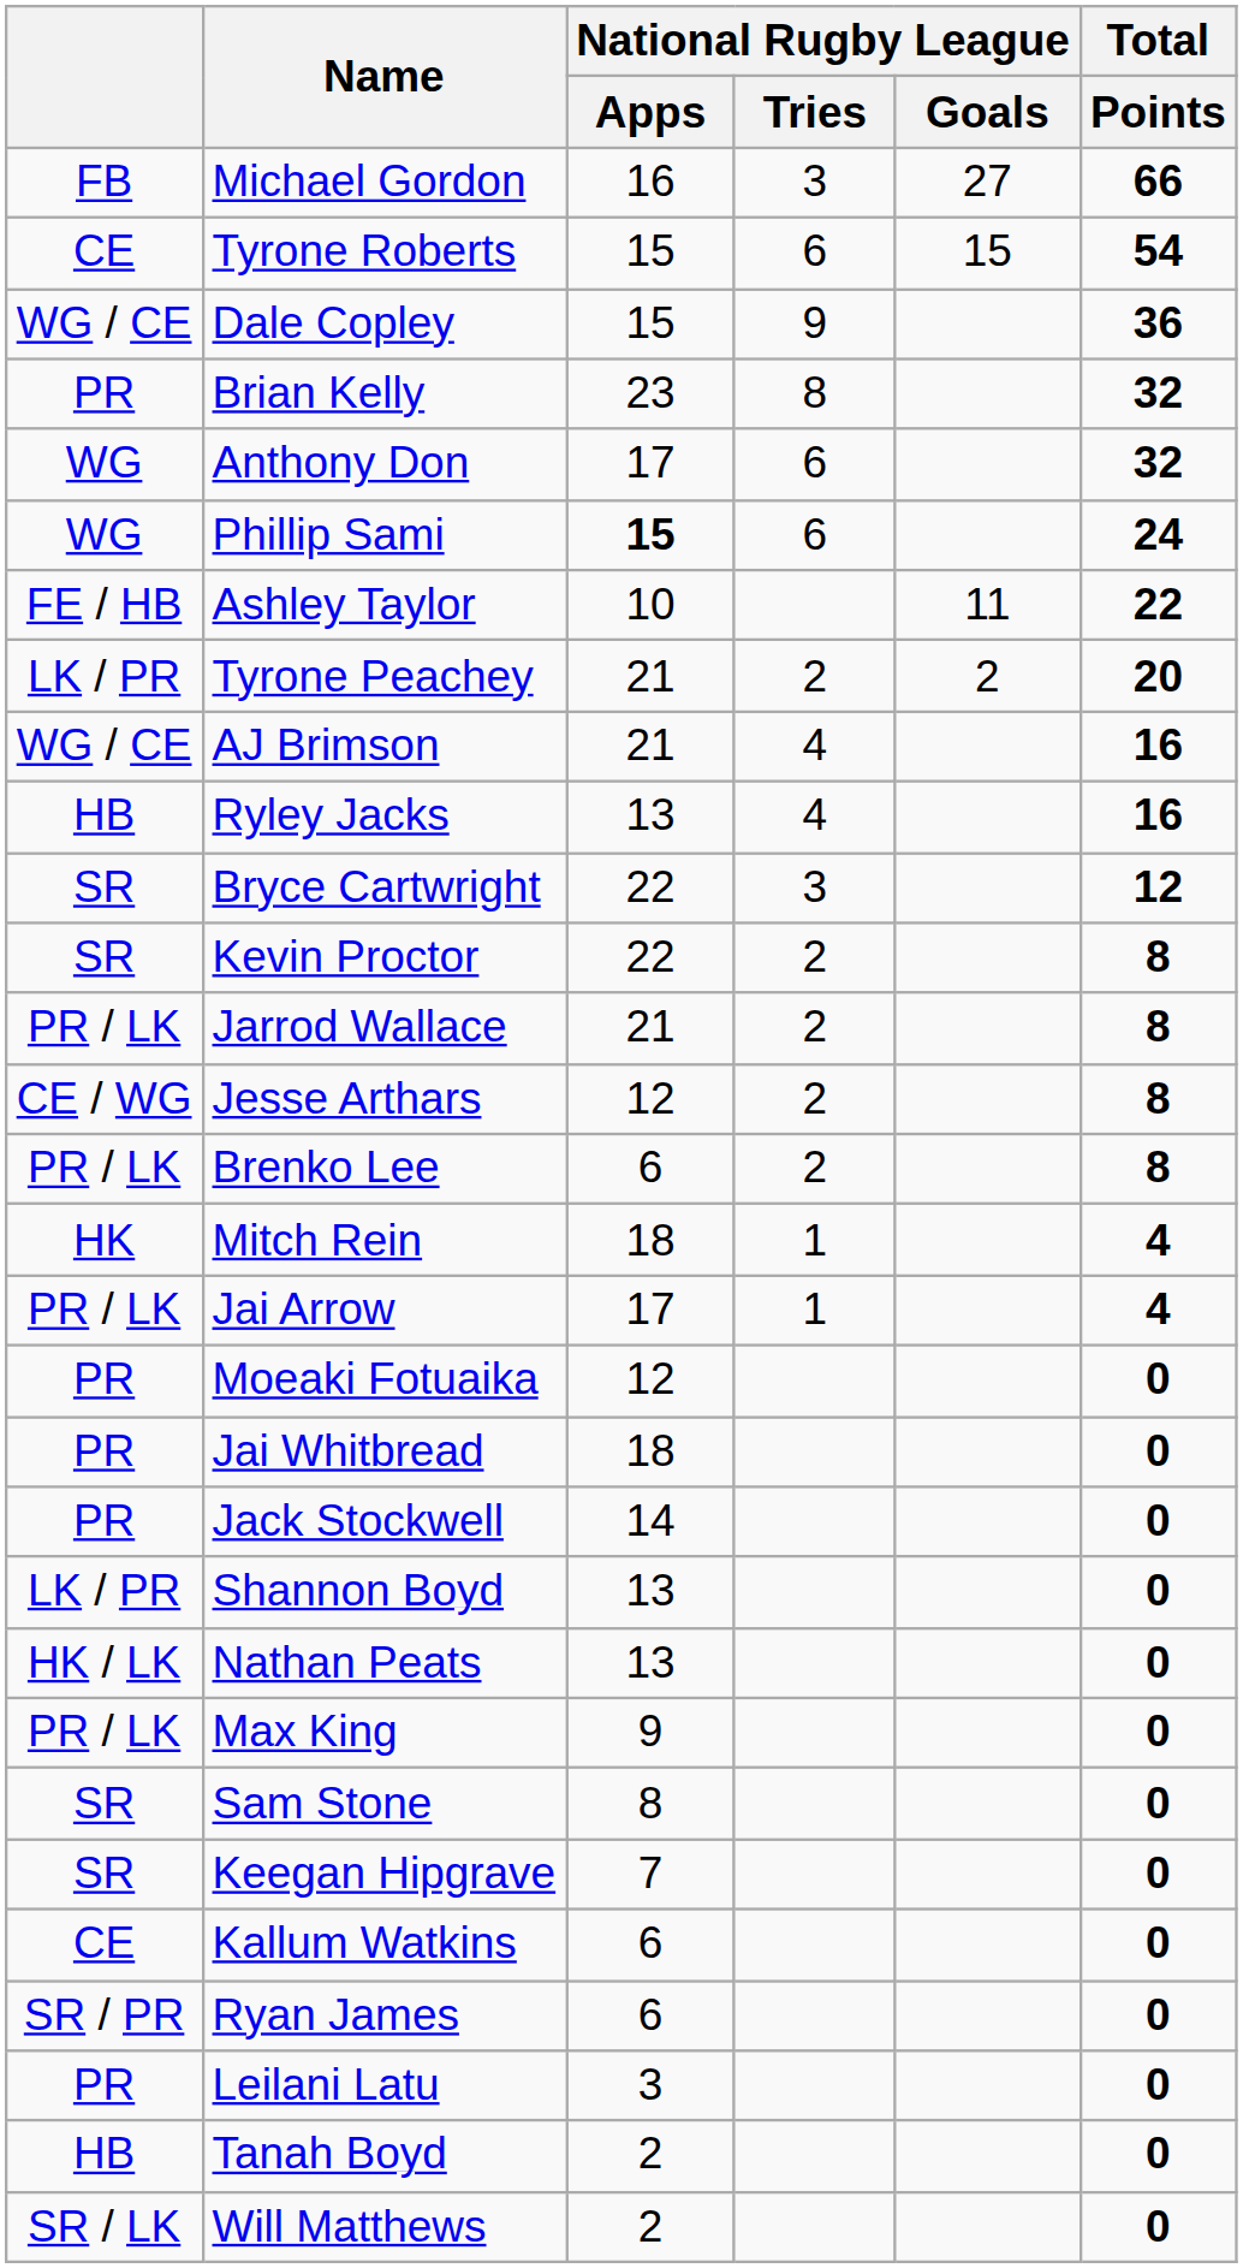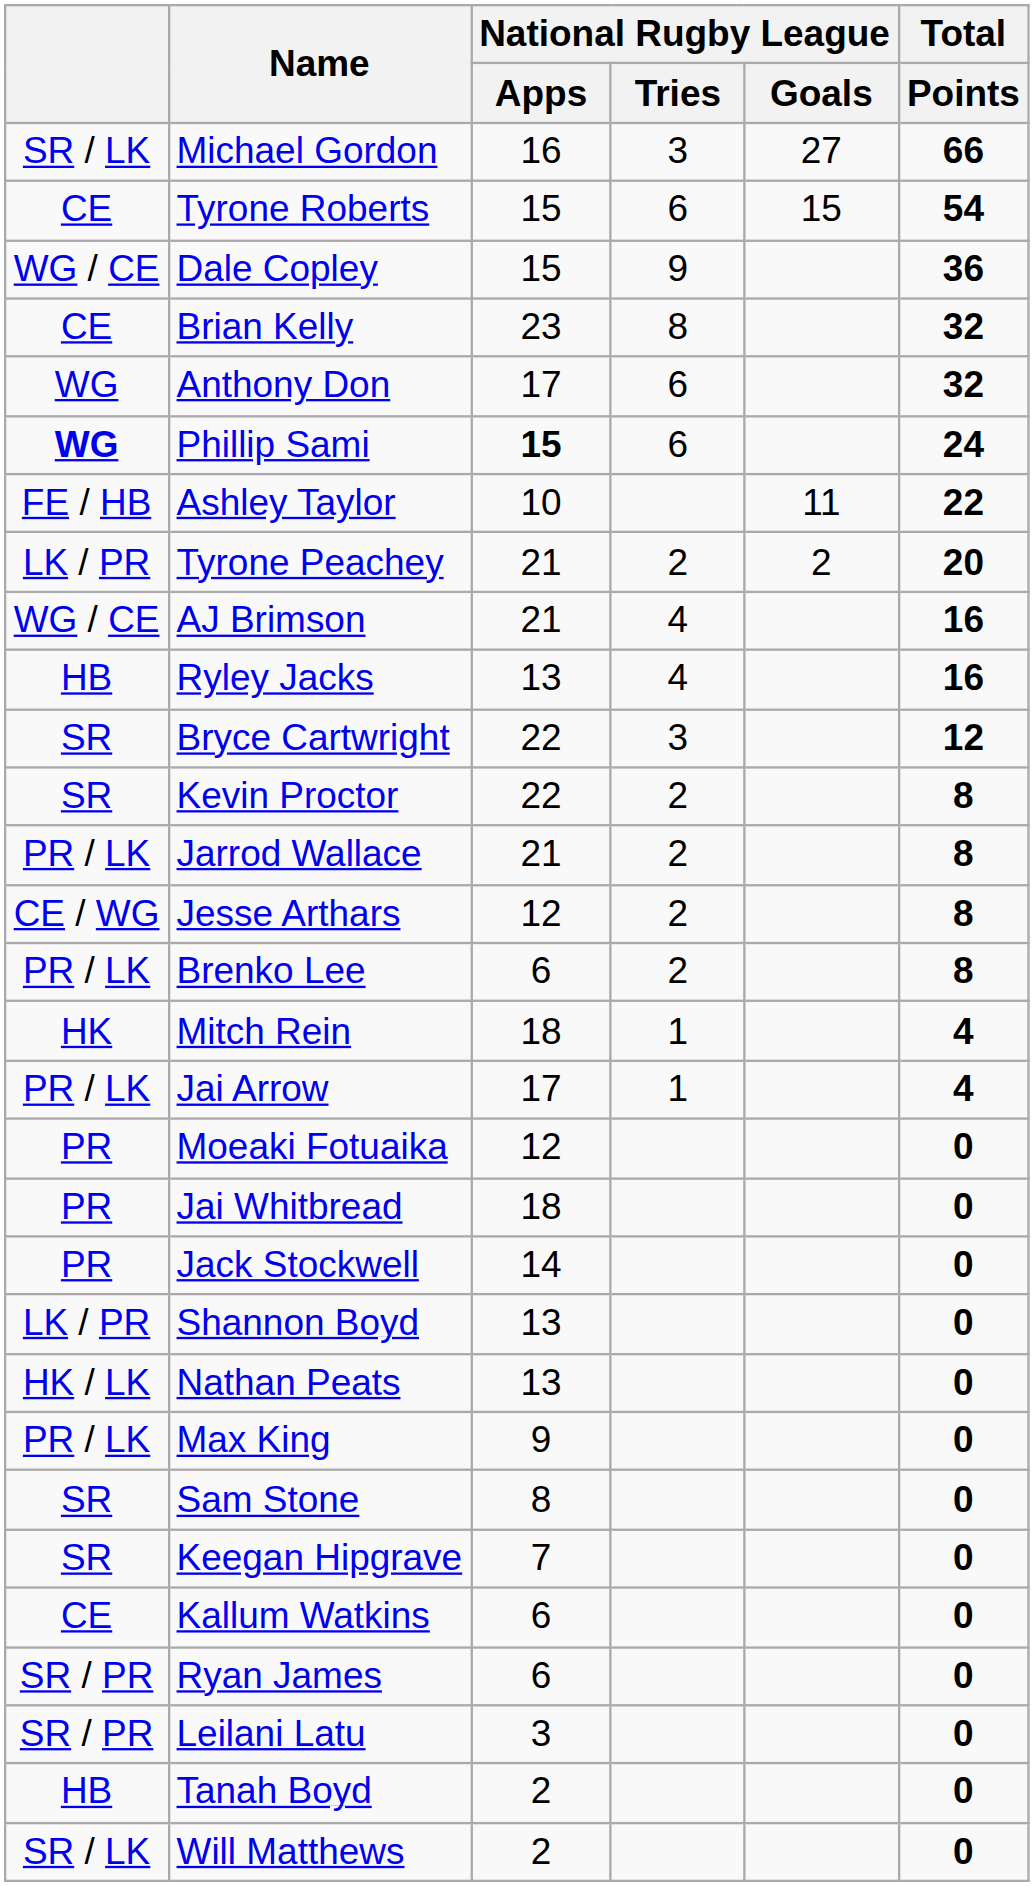Michael Gordon | column 1: FB -> SR / LK
Brian Kelly | column 1: PR -> CE
Phillip Sami | column 1: normal -> bold
Leilani Latu | column 1: PR -> SR / PR
